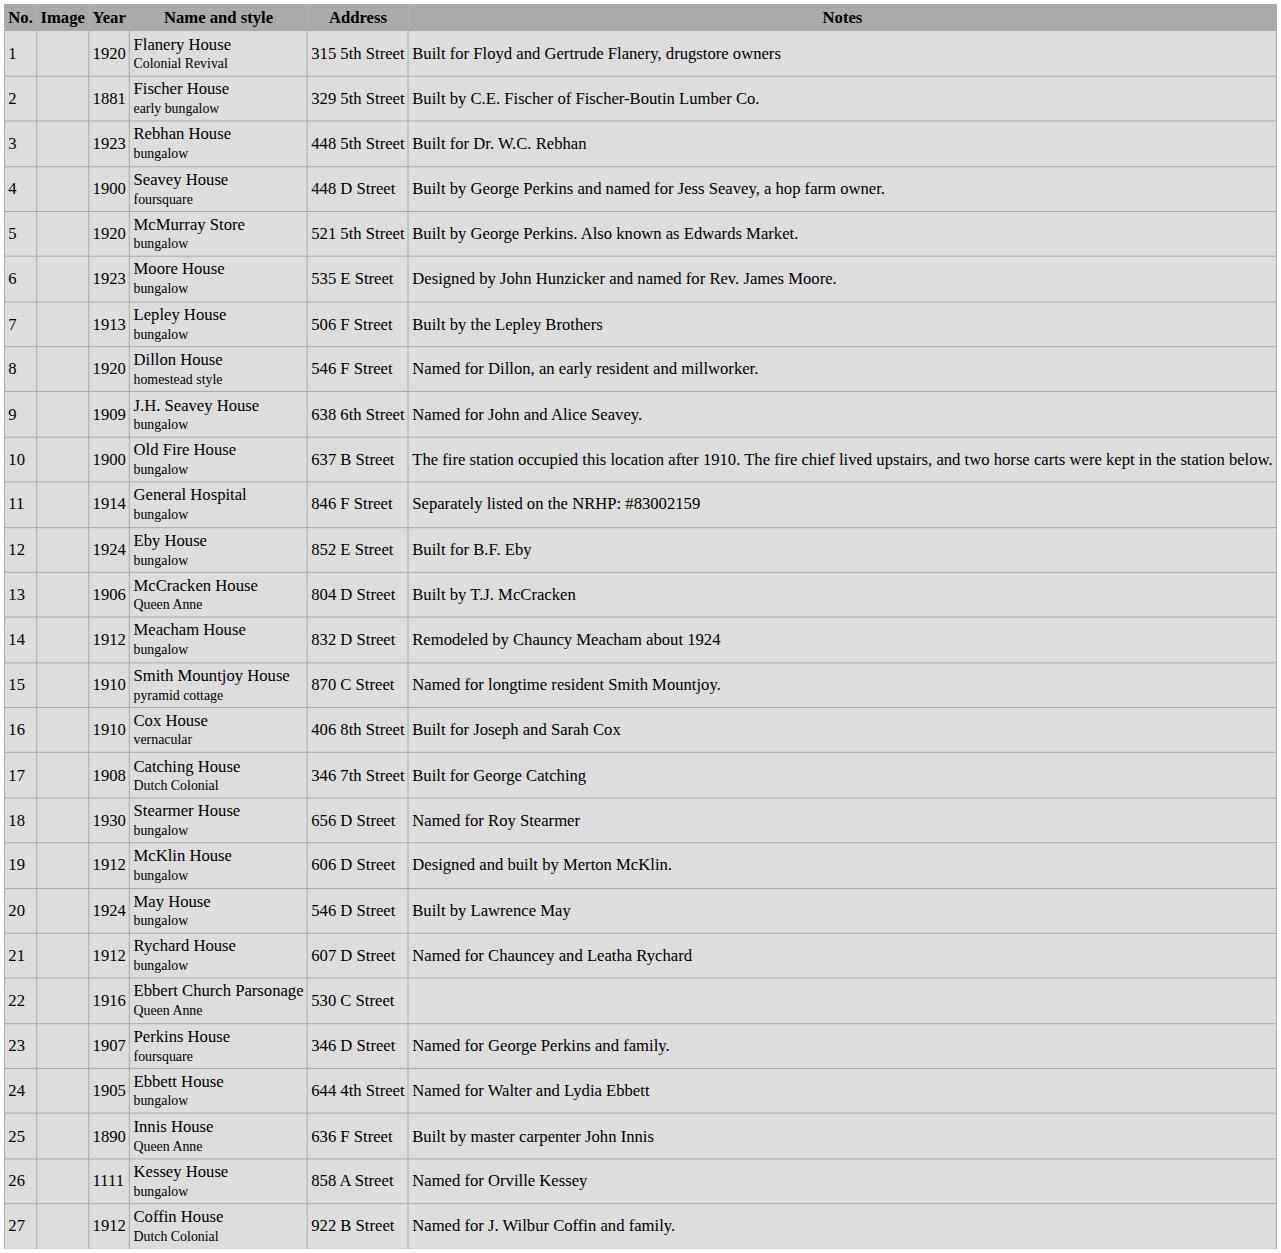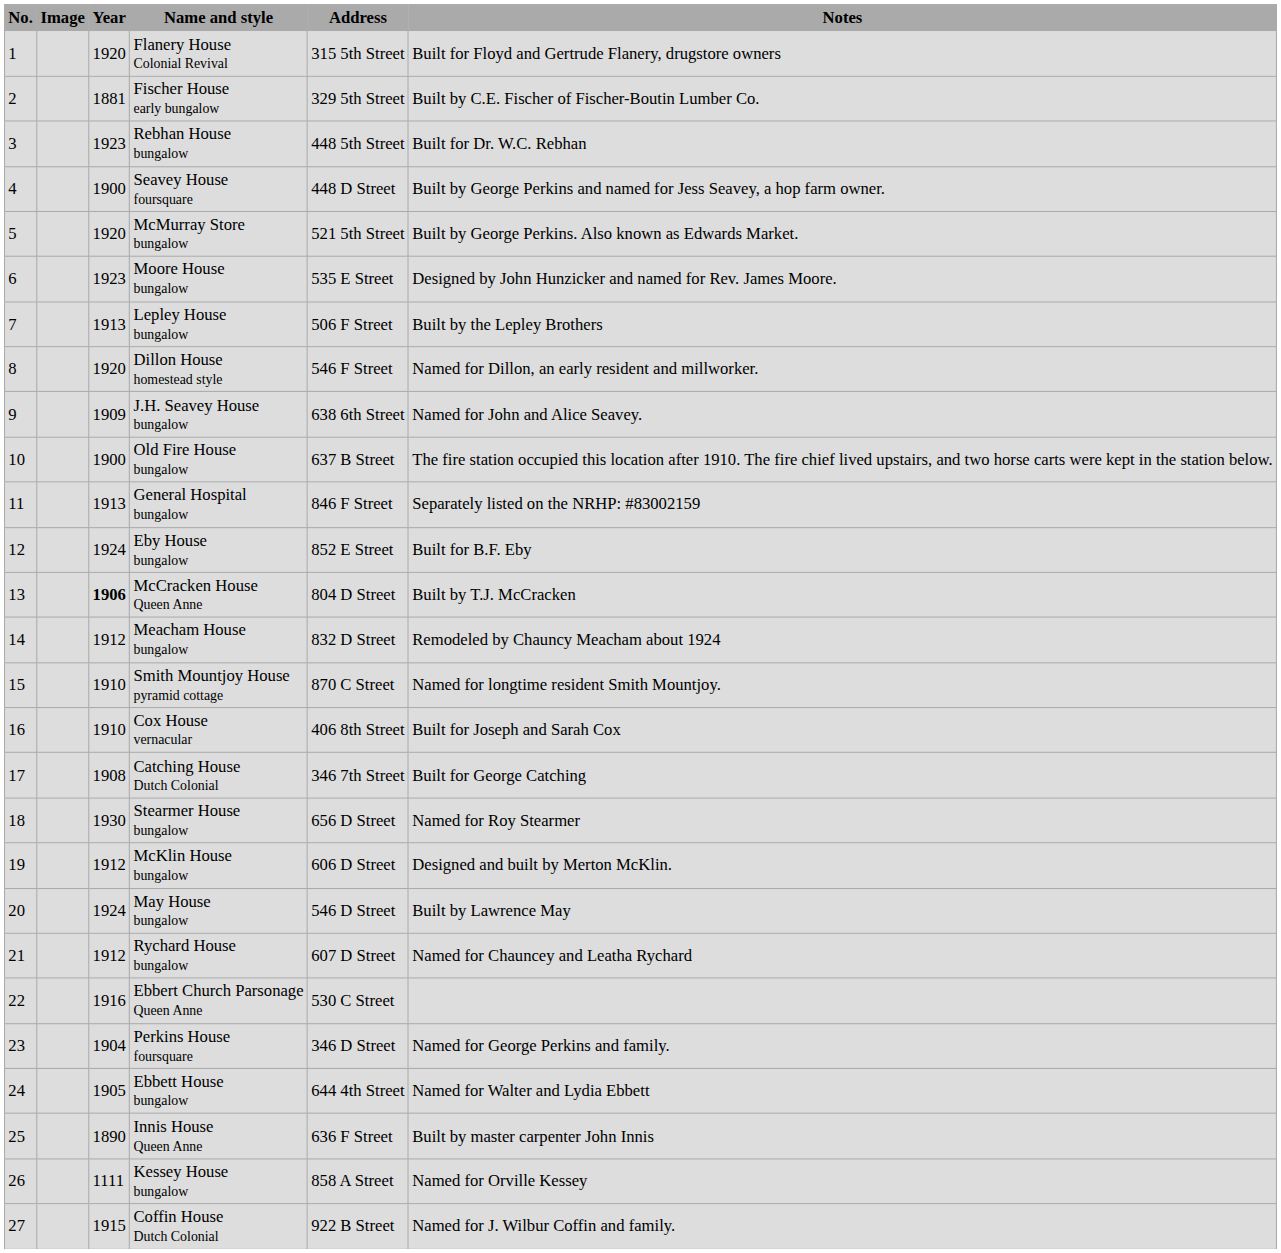General Hospital bungalow | Year: 1914 -> 1913
McCracken House Queen Anne | Year: normal -> bold
Perkins House foursquare | Year: 1907 -> 1904
Coffin House Dutch Colonial | Year: 1912 -> 1915
